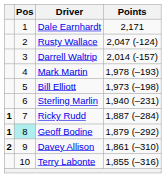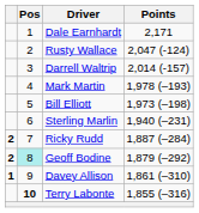Ricky Rudd | column 1: 1 -> 2
Geoff Bodine | column 1: 1 -> 2
Davey Allison | column 1: 2 -> 1
Terry Labonte | Pos: normal -> bold
